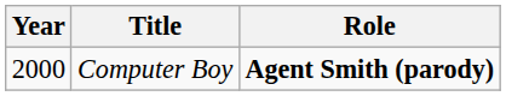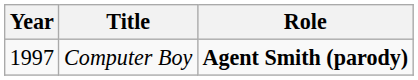Computer Boy | Year: 2000 -> 1997
